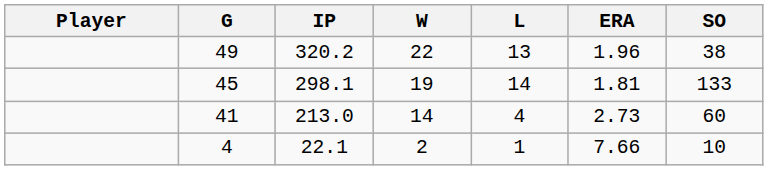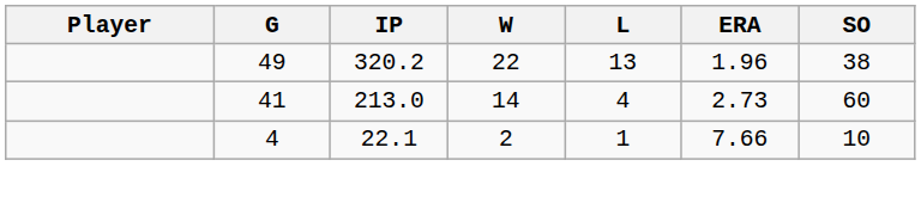- row: 45 | 298.1 | 19 | 14 | 1.81 | 133
